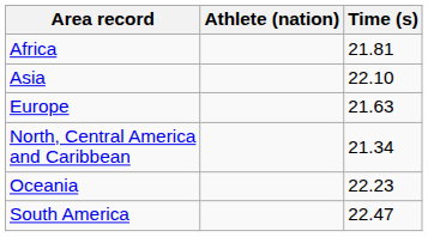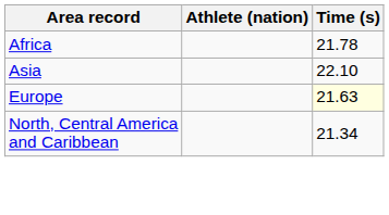Africa | Time (s): 21.81 -> 21.78
Europe | Time (s): no background -> lightyellow background
- row: Oceania | 22.23
- row: South America | 22.47
